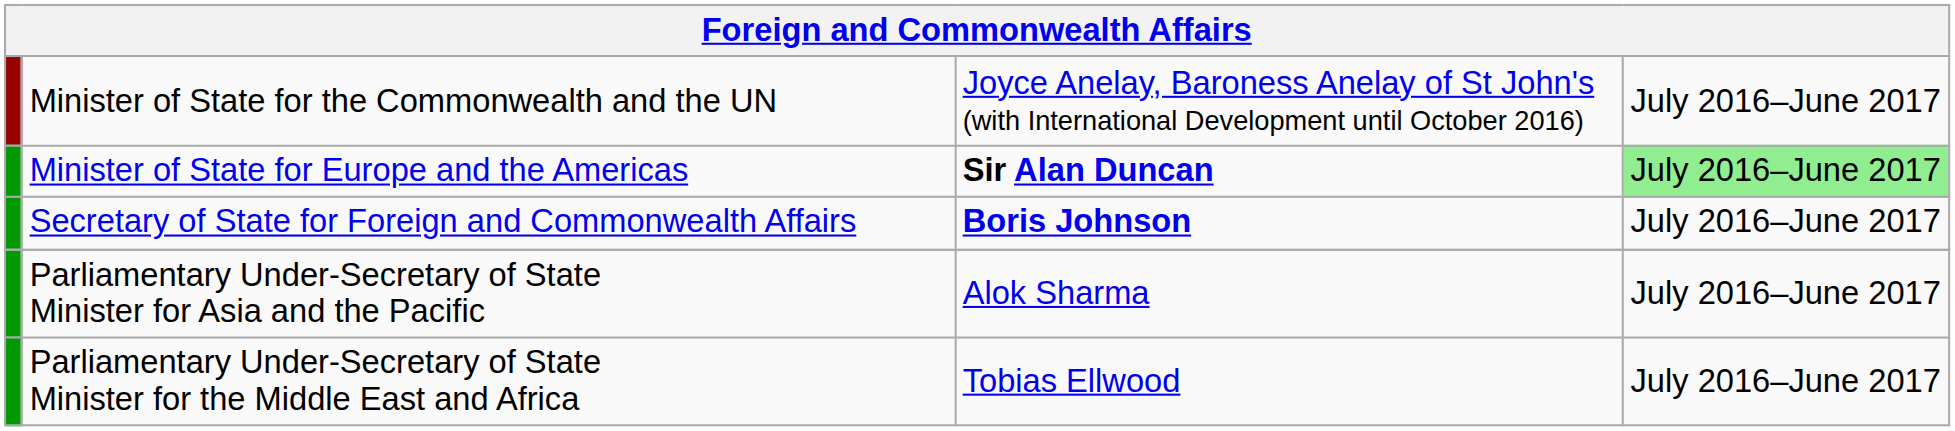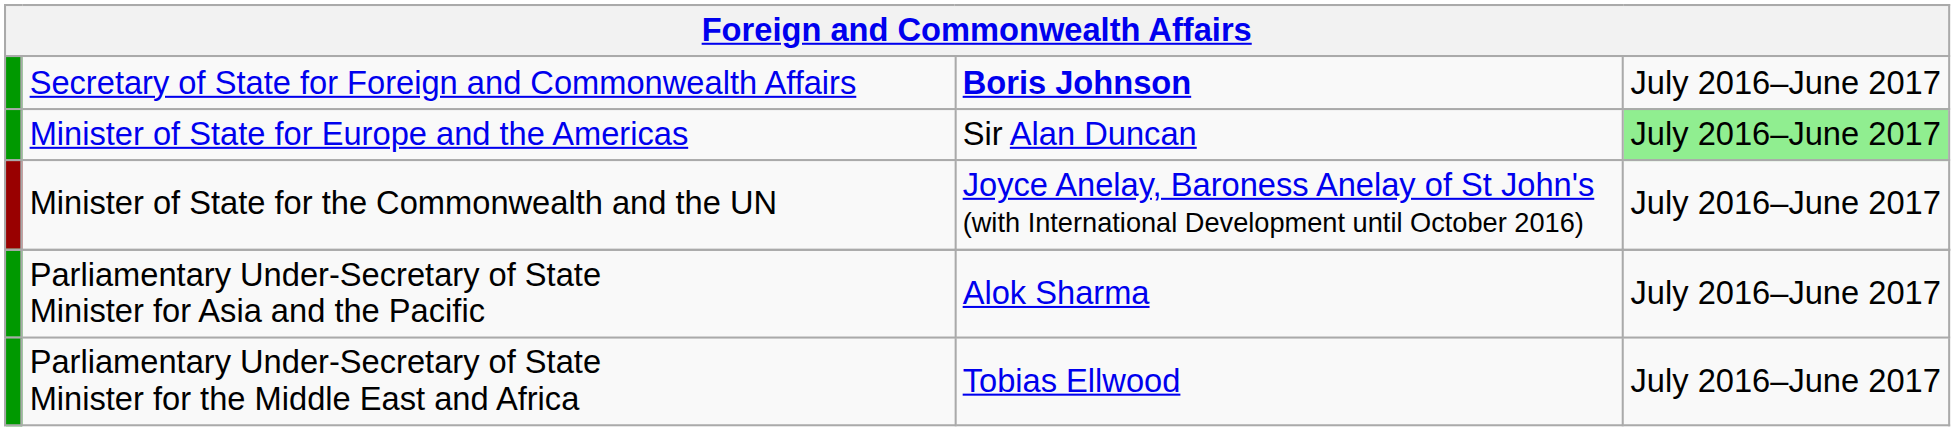rows swapped: Secretary of State for Foreign and Commonwealth Affairs <-> Minister of State for the Commonwealth and the UN
Minister of State for Europe and the Americas | column 3: bold -> normal
